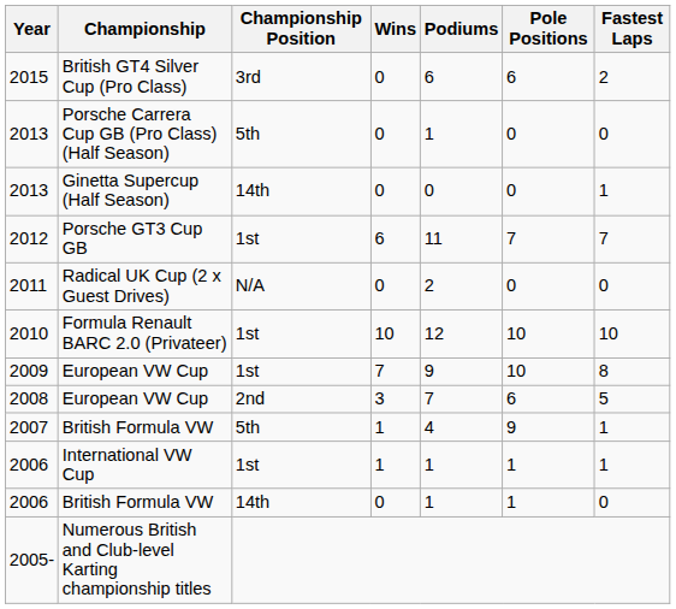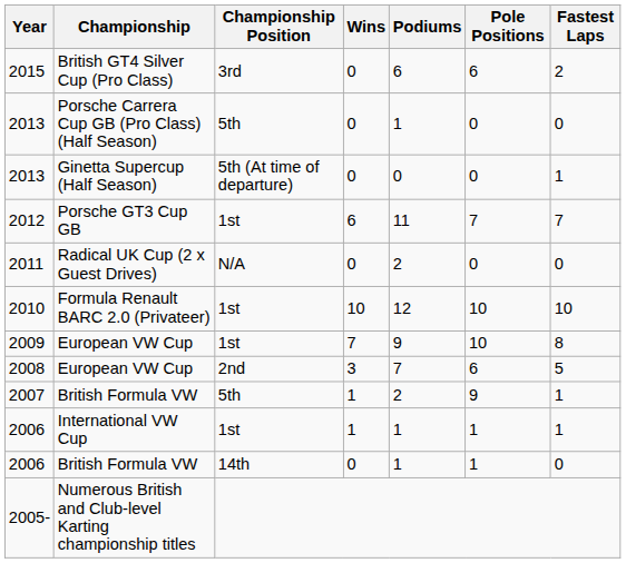2013 / Ginetta Supercup (Half Season) | Championship Position: 14th -> 5th (At time of departure)
2007 | Podiums: 4 -> 2
